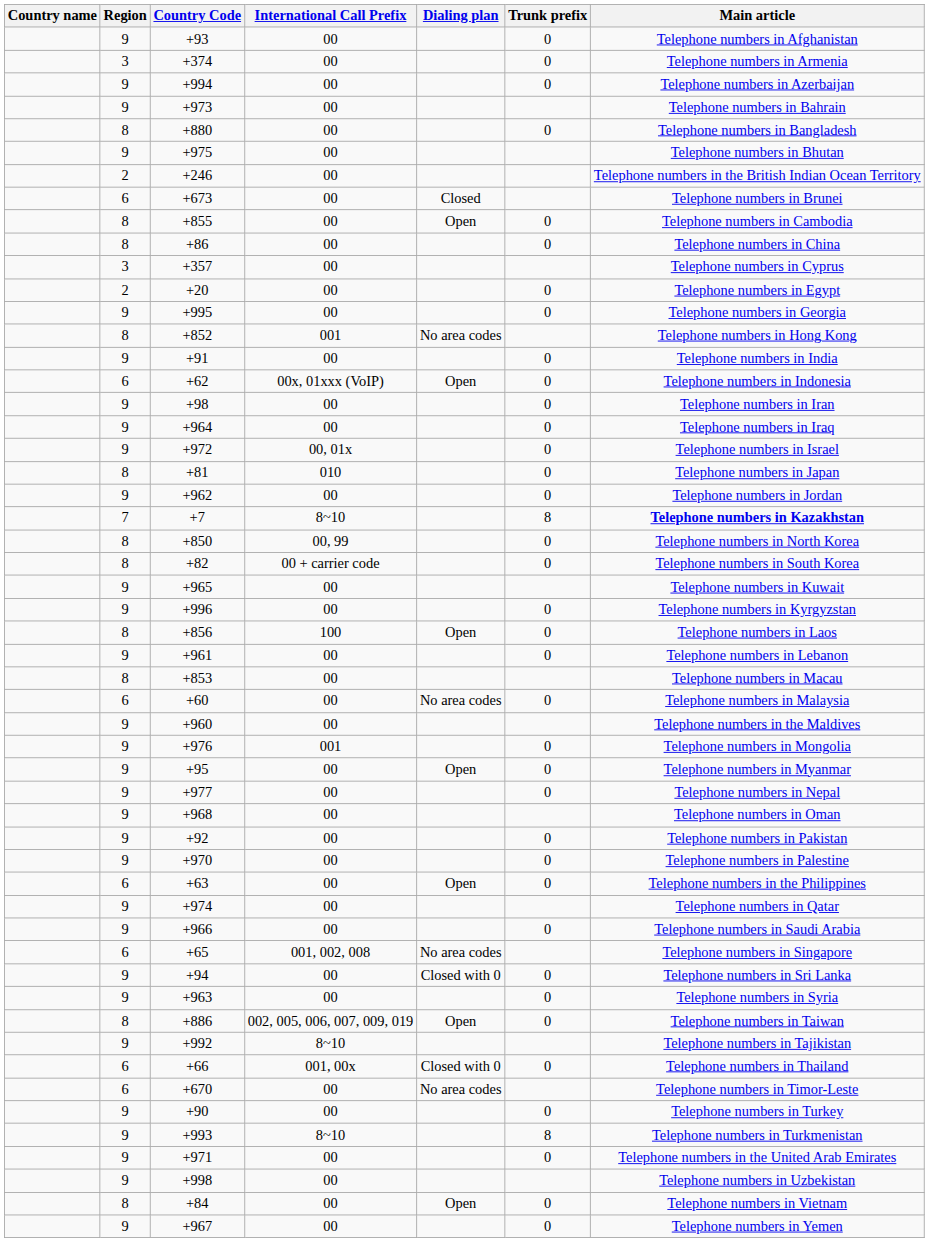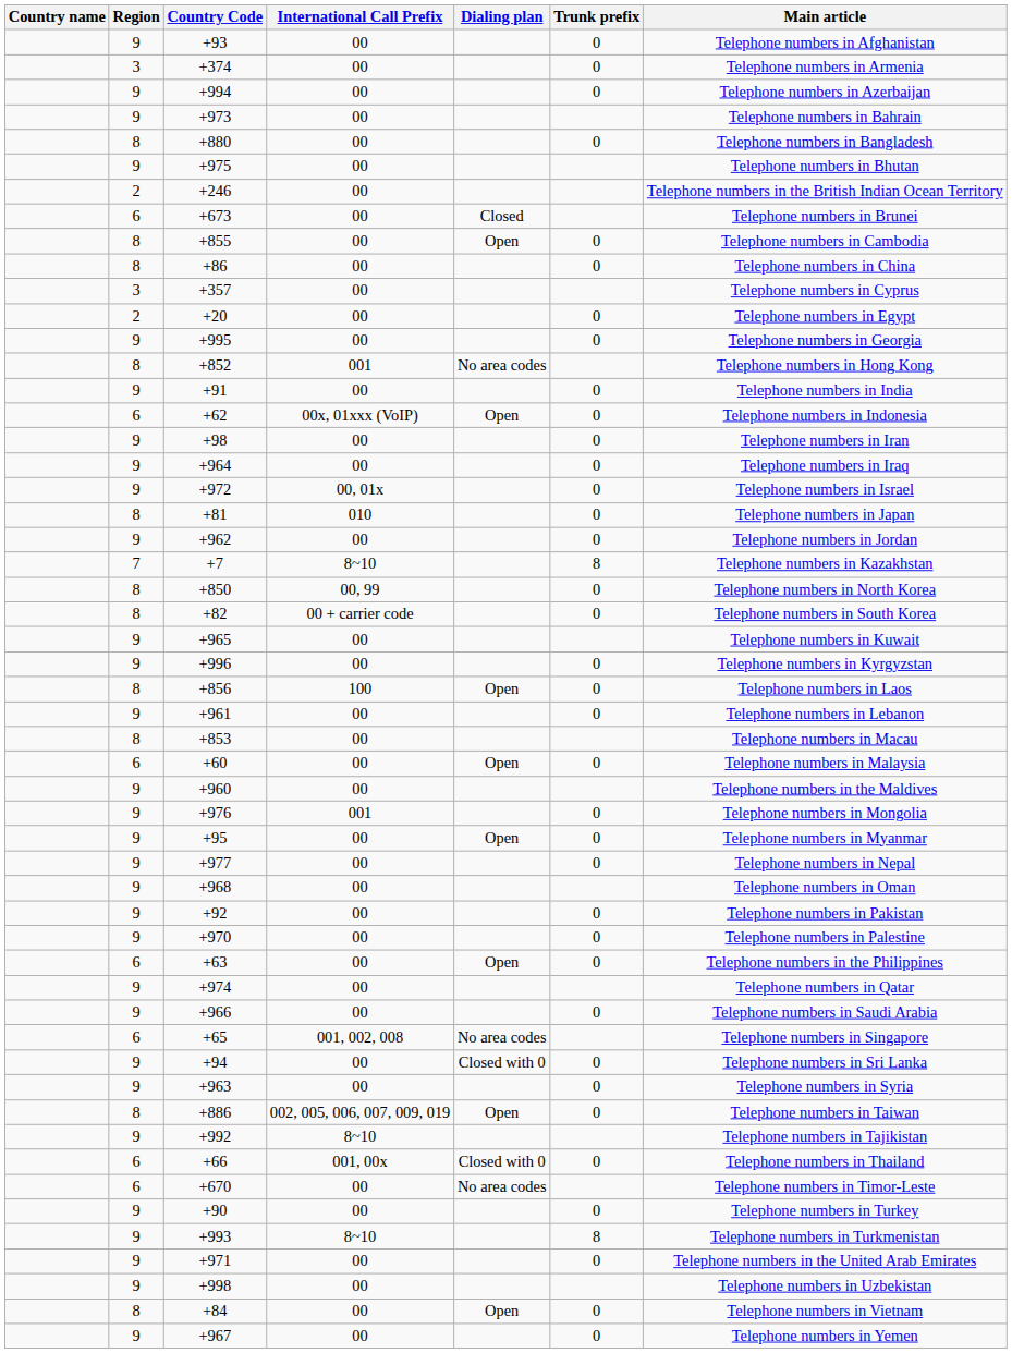+7 | Main article: bold -> normal
+60 | Dialing plan: No area codes -> Open
